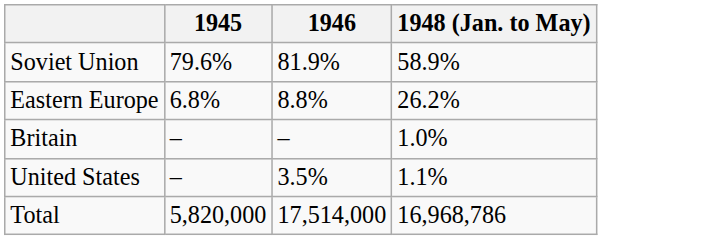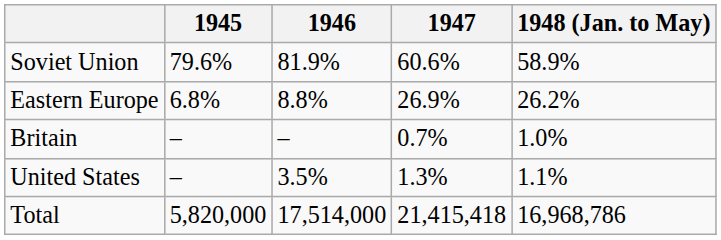+ column: 1947 | 60.6% | 26.9% | 0.7% | 1.3% | 21,415,418
